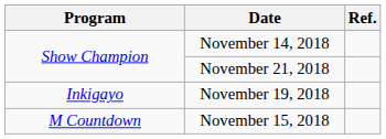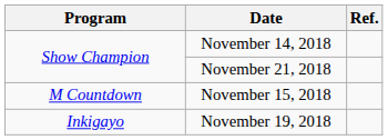rows swapped: November 15, 2018 <-> November 19, 2018
